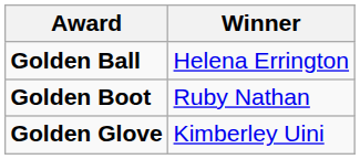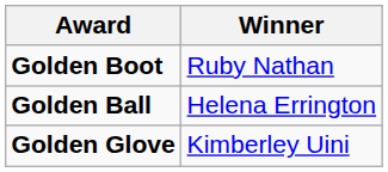rows swapped: Golden Ball <-> Golden Boot
